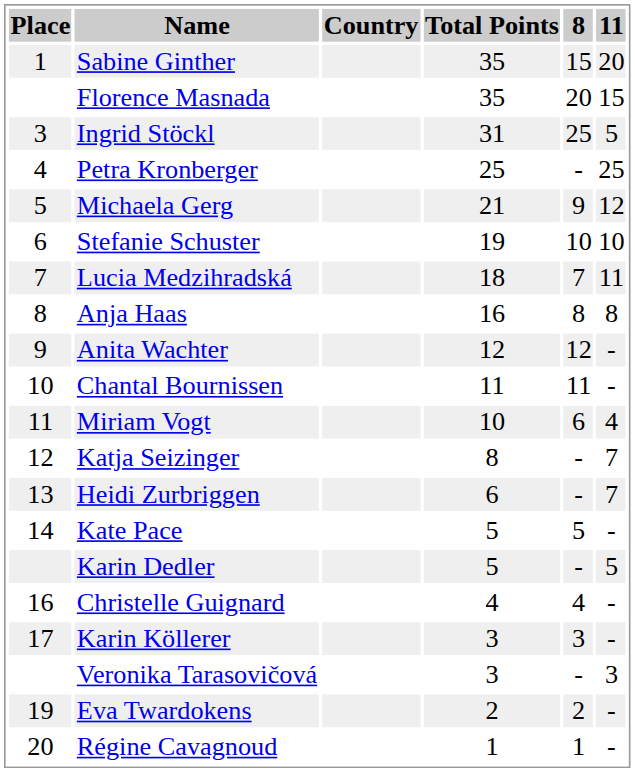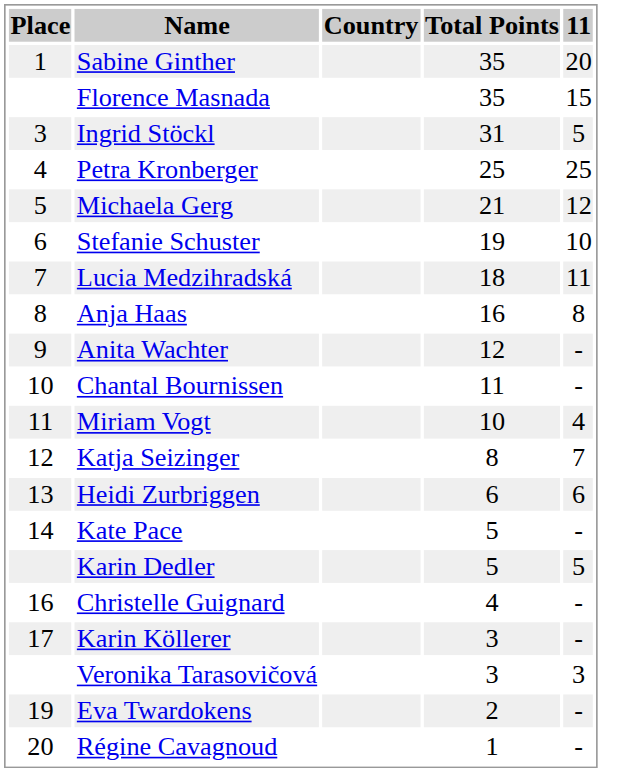- column: 8 | 15 | 20 | 25 | - | 9 | 10 | 7 | 8 | 12 | 11 | 6 | - | - | 5 | - | 4 | 3 | - | 2 | 1
Heidi Zurbriggen | 11: 7 -> 6
